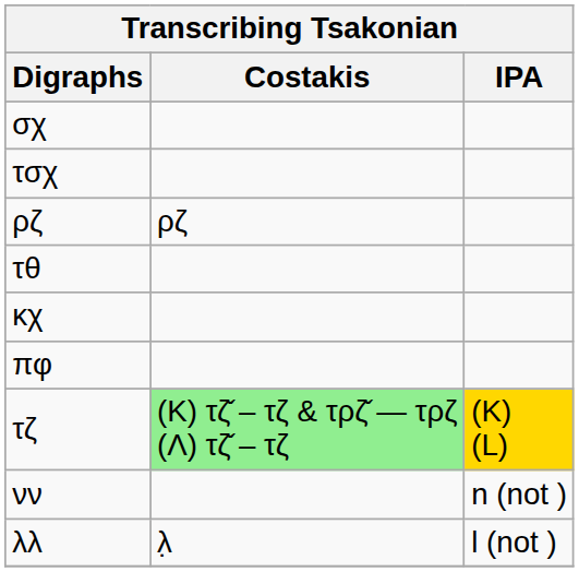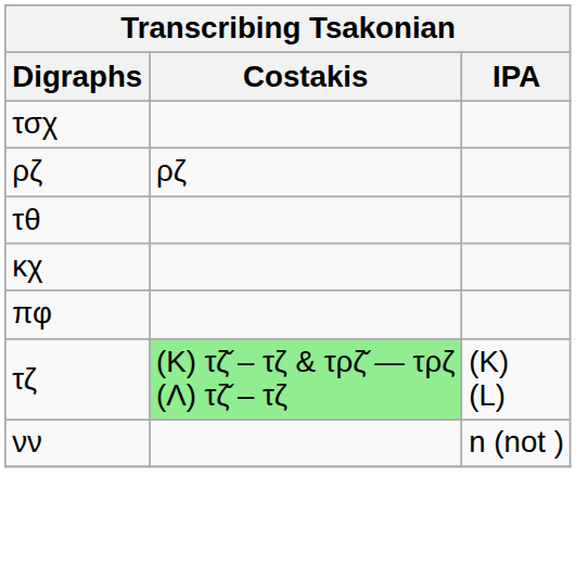- row: σχ
τζ | IPA: gold background -> no background
- row: λλ | λ̣ | l (not )
